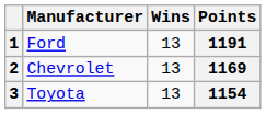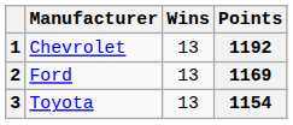1 | Manufacturer: Ford -> Chevrolet
1 | Points: 1191 -> 1192
2 | Manufacturer: Chevrolet -> Ford
